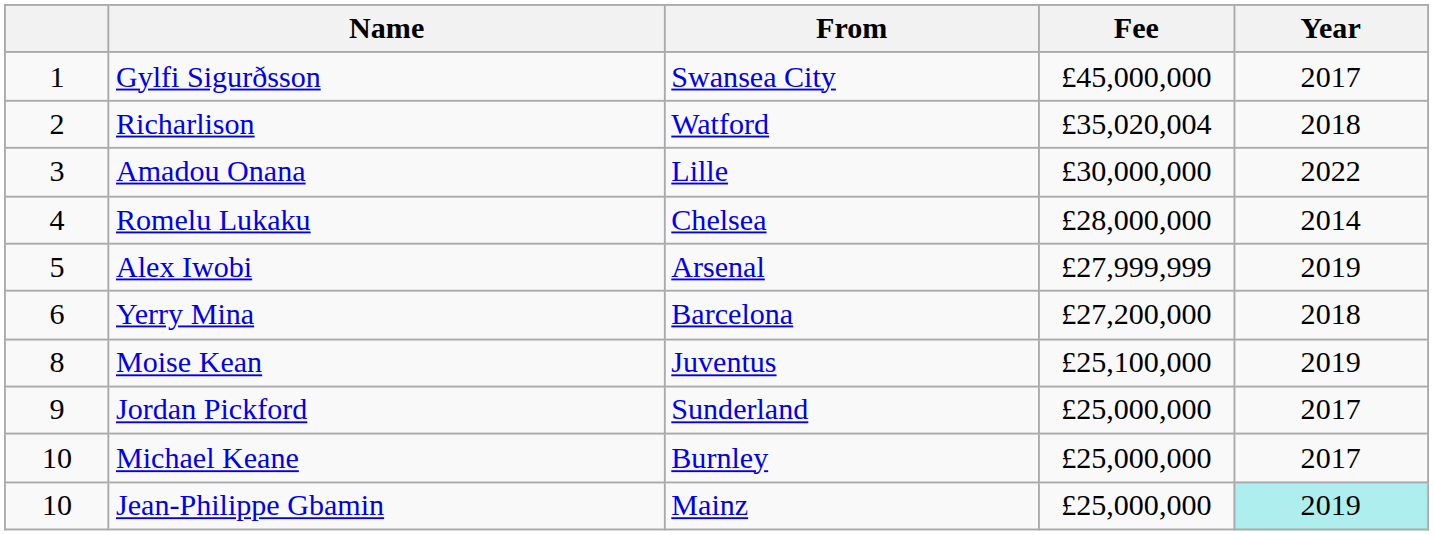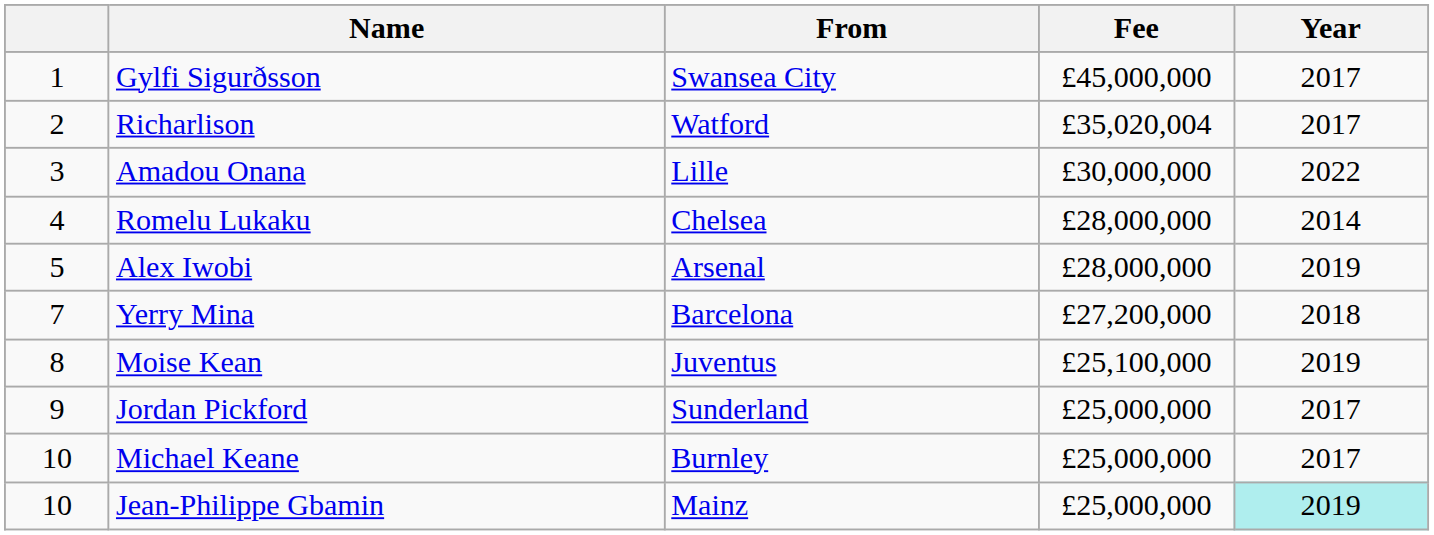Richarlison | Year: 2018 -> 2017
Alex Iwobi | Fee: £27,999,999 -> £28,000,000
Yerry Mina | column 1: 6 -> 7
